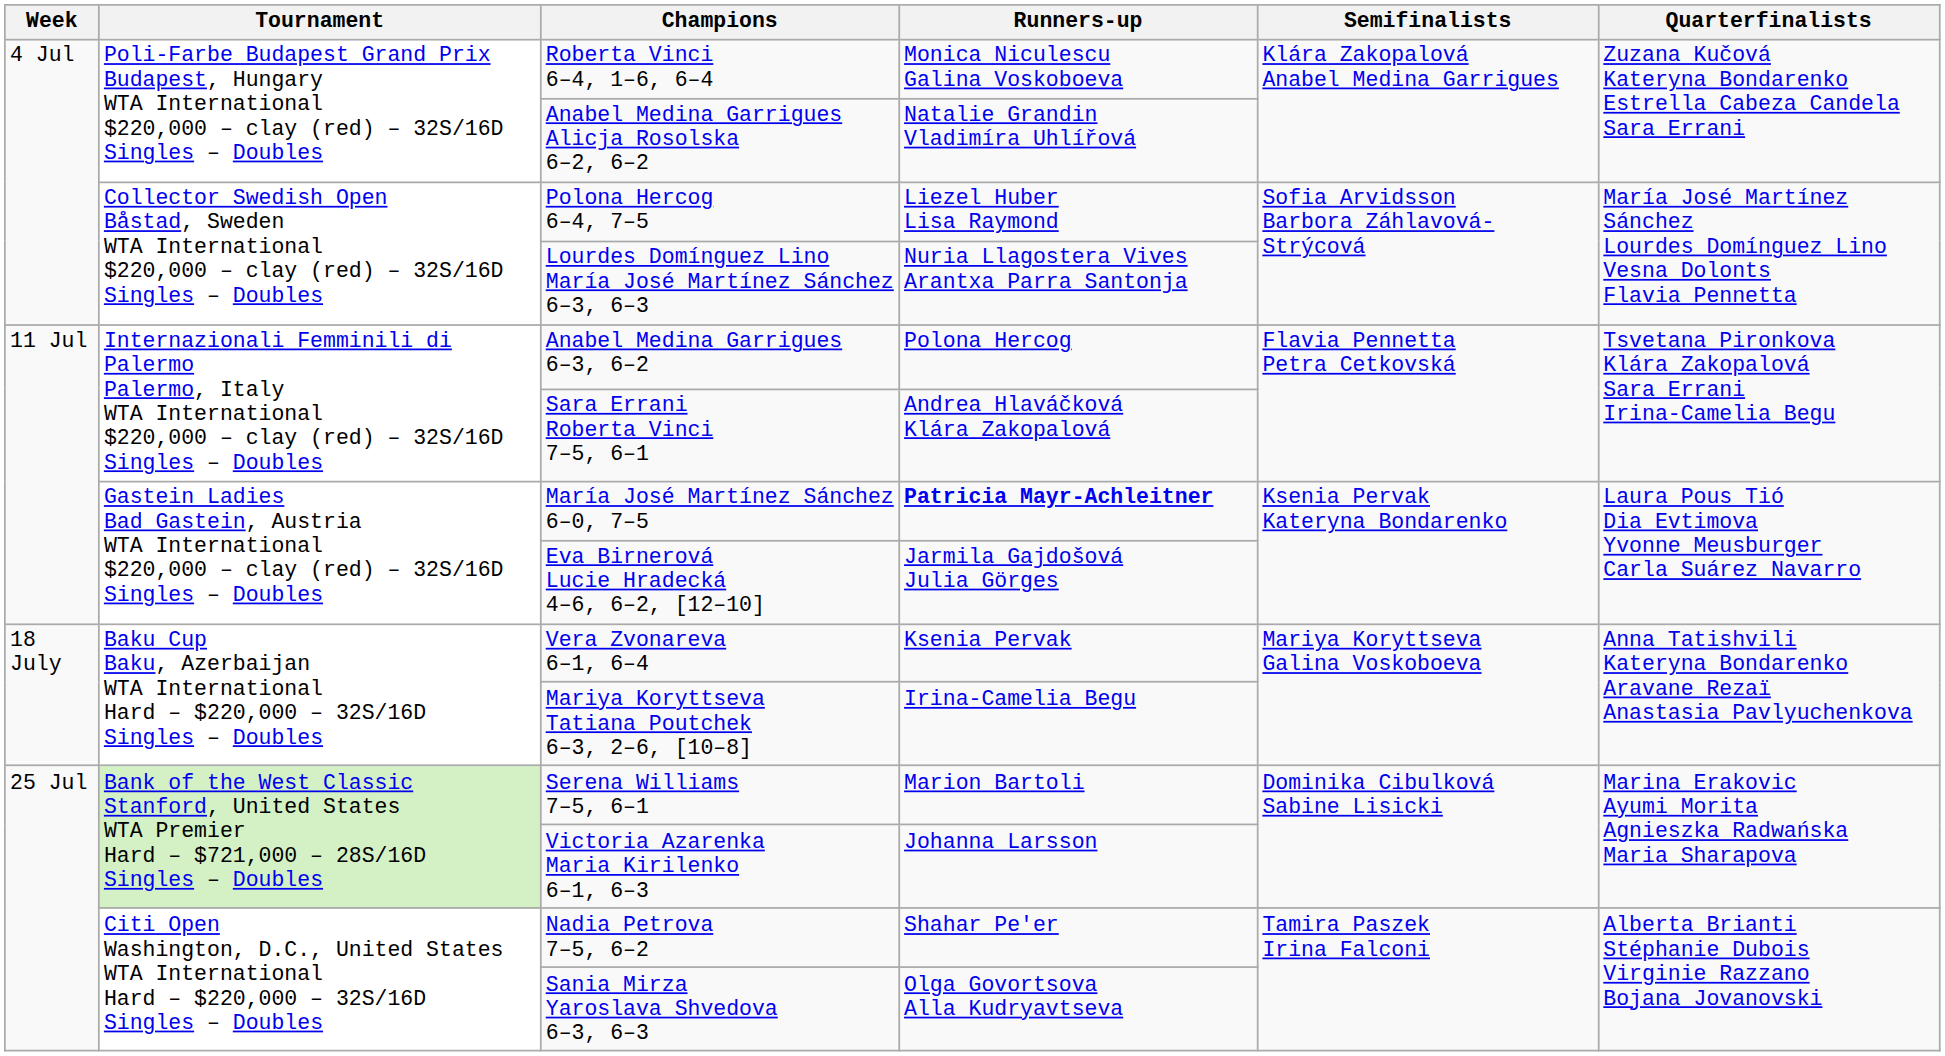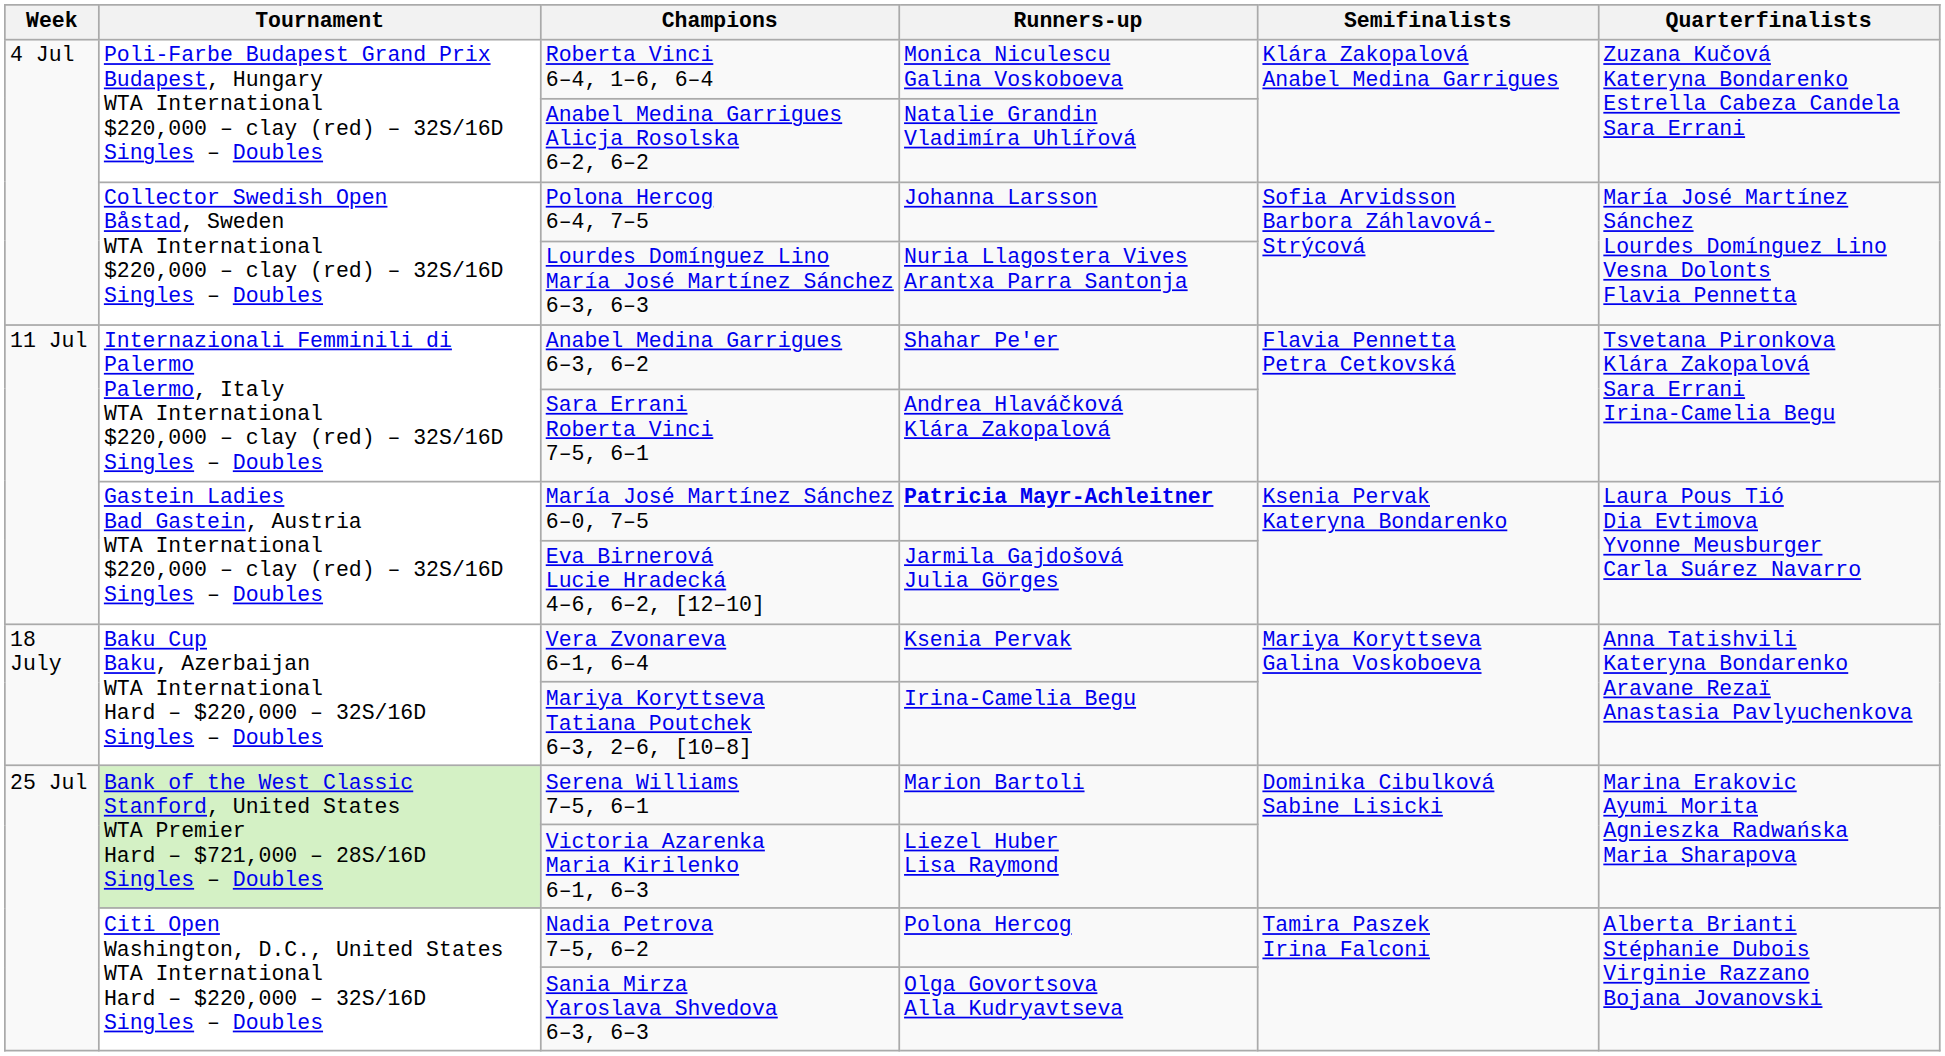Polona Hercog 6–4, 7–5 | Runners-up: Liezel Huber Lisa Raymond -> Johanna Larsson
Anabel Medina Garrigues 6–3, 6–2 | Runners-up: Polona Hercog -> Shahar Pe'er
Victoria Azarenka Maria Kirilenko 6–1, 6–3 | Runners-up: Johanna Larsson -> Liezel Huber Lisa Raymond
Nadia Petrova 7–5, 6–2 | Runners-up: Shahar Pe'er -> Polona Hercog
